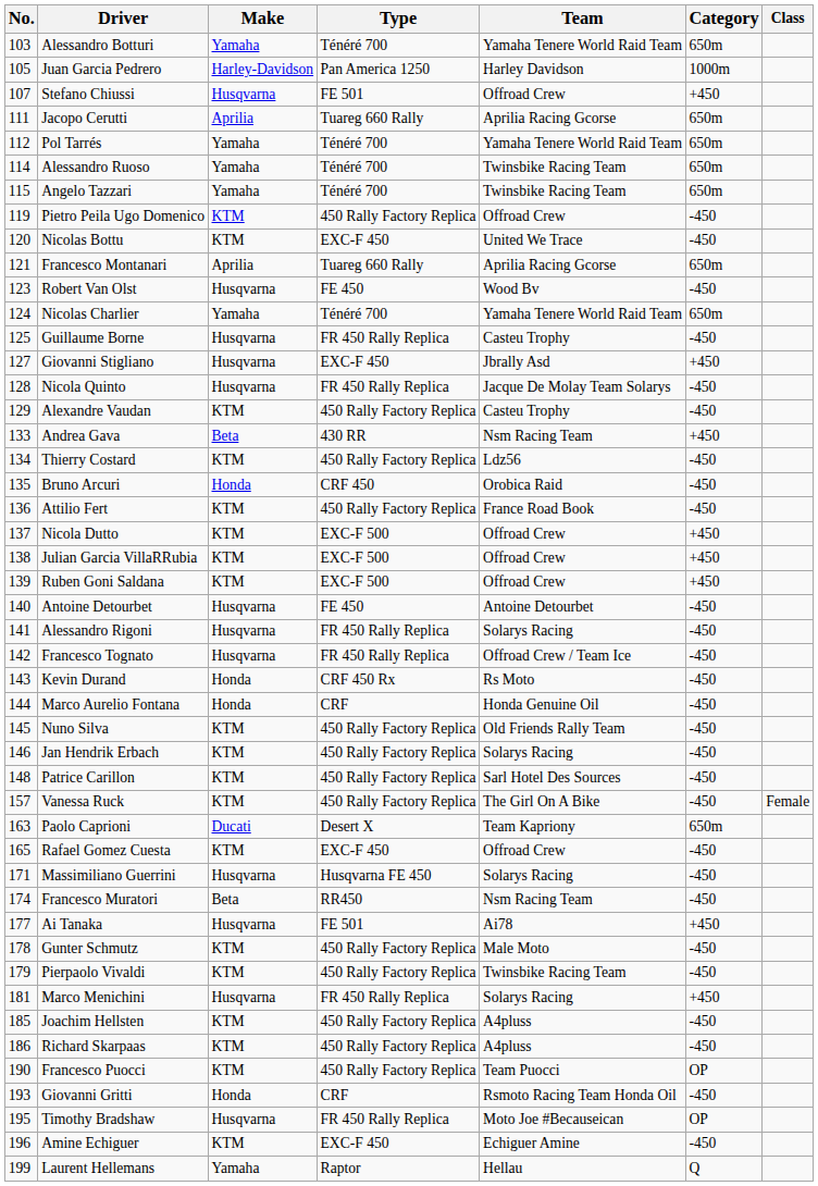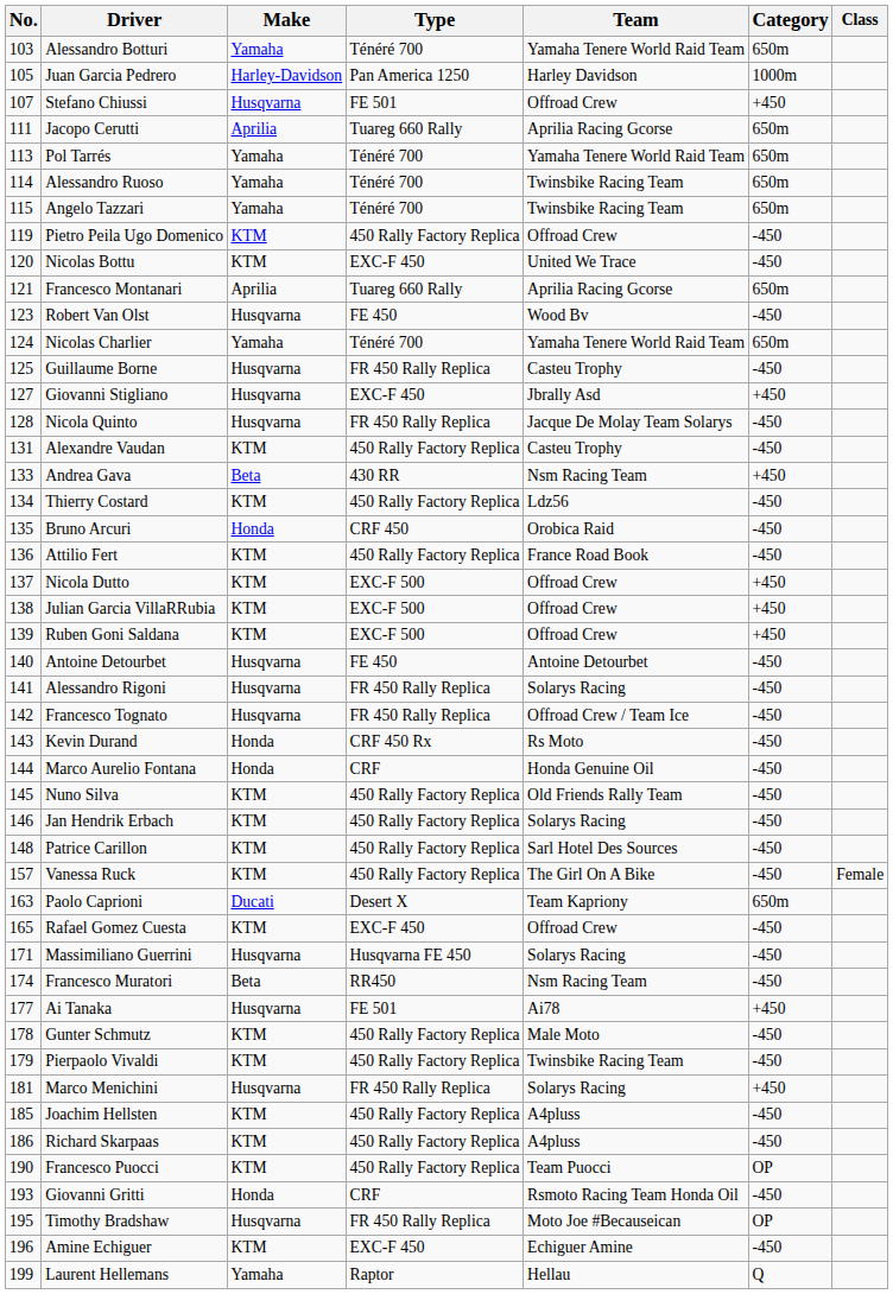Pol Tarrés | No.: 112 -> 113
Alexandre Vaudan | No.: 129 -> 131
